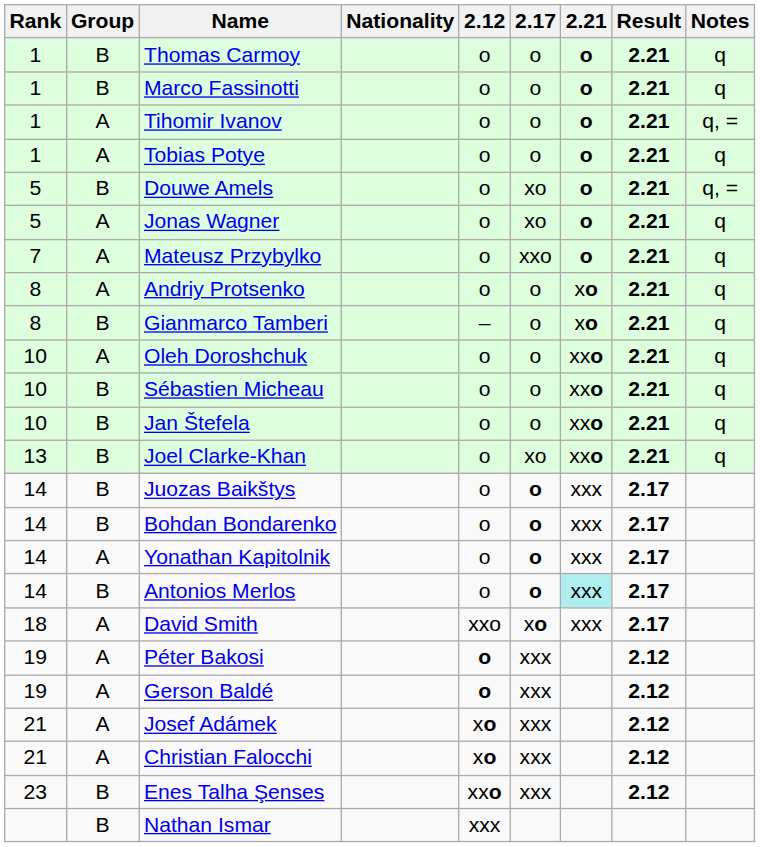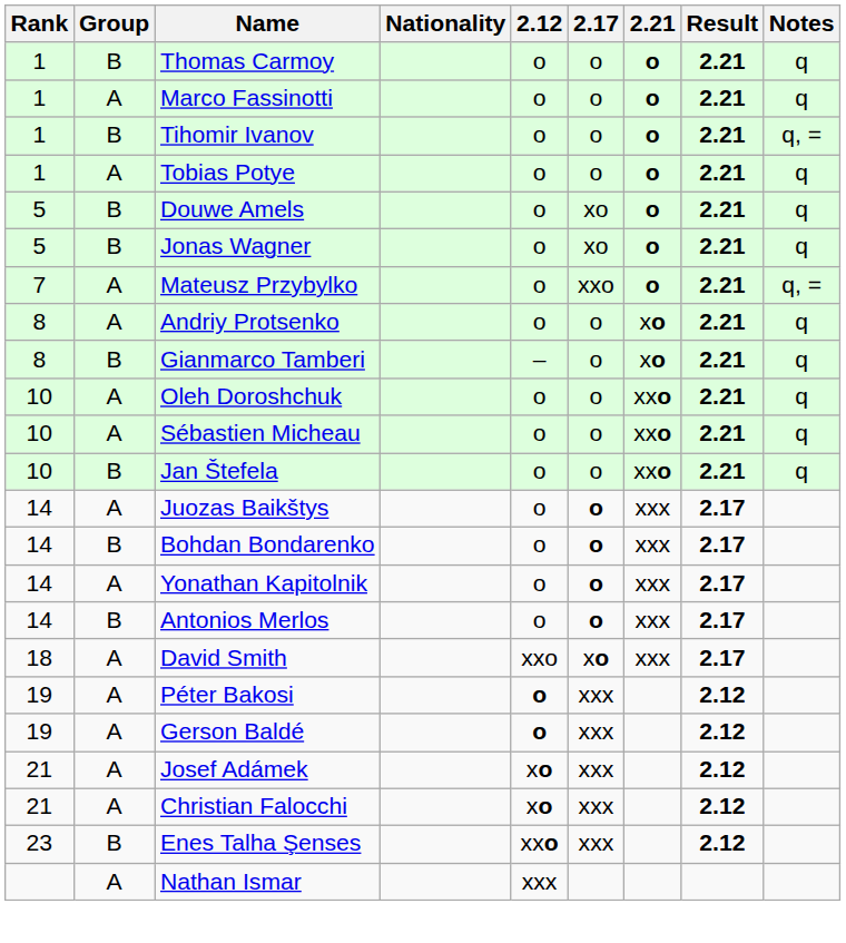Marco Fassinotti | Group: B -> A
Tihomir Ivanov | Group: A -> B
Douwe Amels | Notes: q, = -> q
Jonas Wagner | Group: A -> B
Mateusz Przybylko | Notes: q -> q, =
Sébastien Micheau | Group: B -> A
- row: 13 | B | Joel Clarke-Khan | o | xo | xxo | 2.21 | q
Juozas Baikštys | Group: B -> A
Antonios Merlos | 2.21: paleturquoise background -> no background
Nathan Ismar | Group: B -> A
